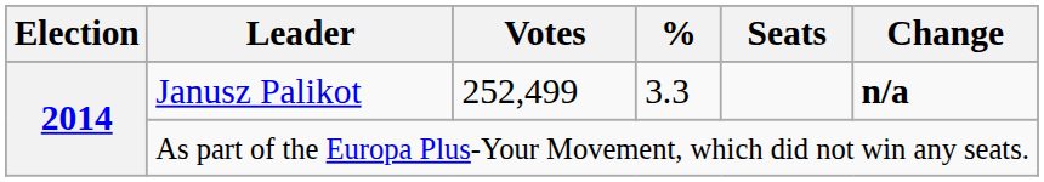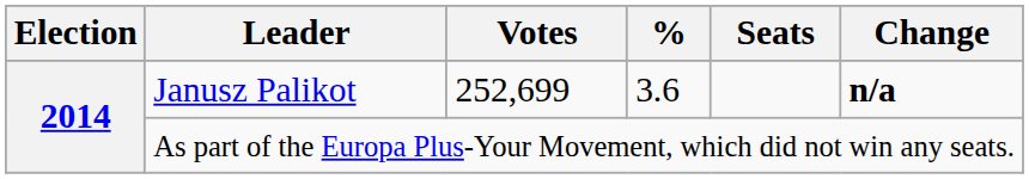Janusz Palikot | Votes: 252,499 -> 252,699
Janusz Palikot | %: 3.3 -> 3.6
